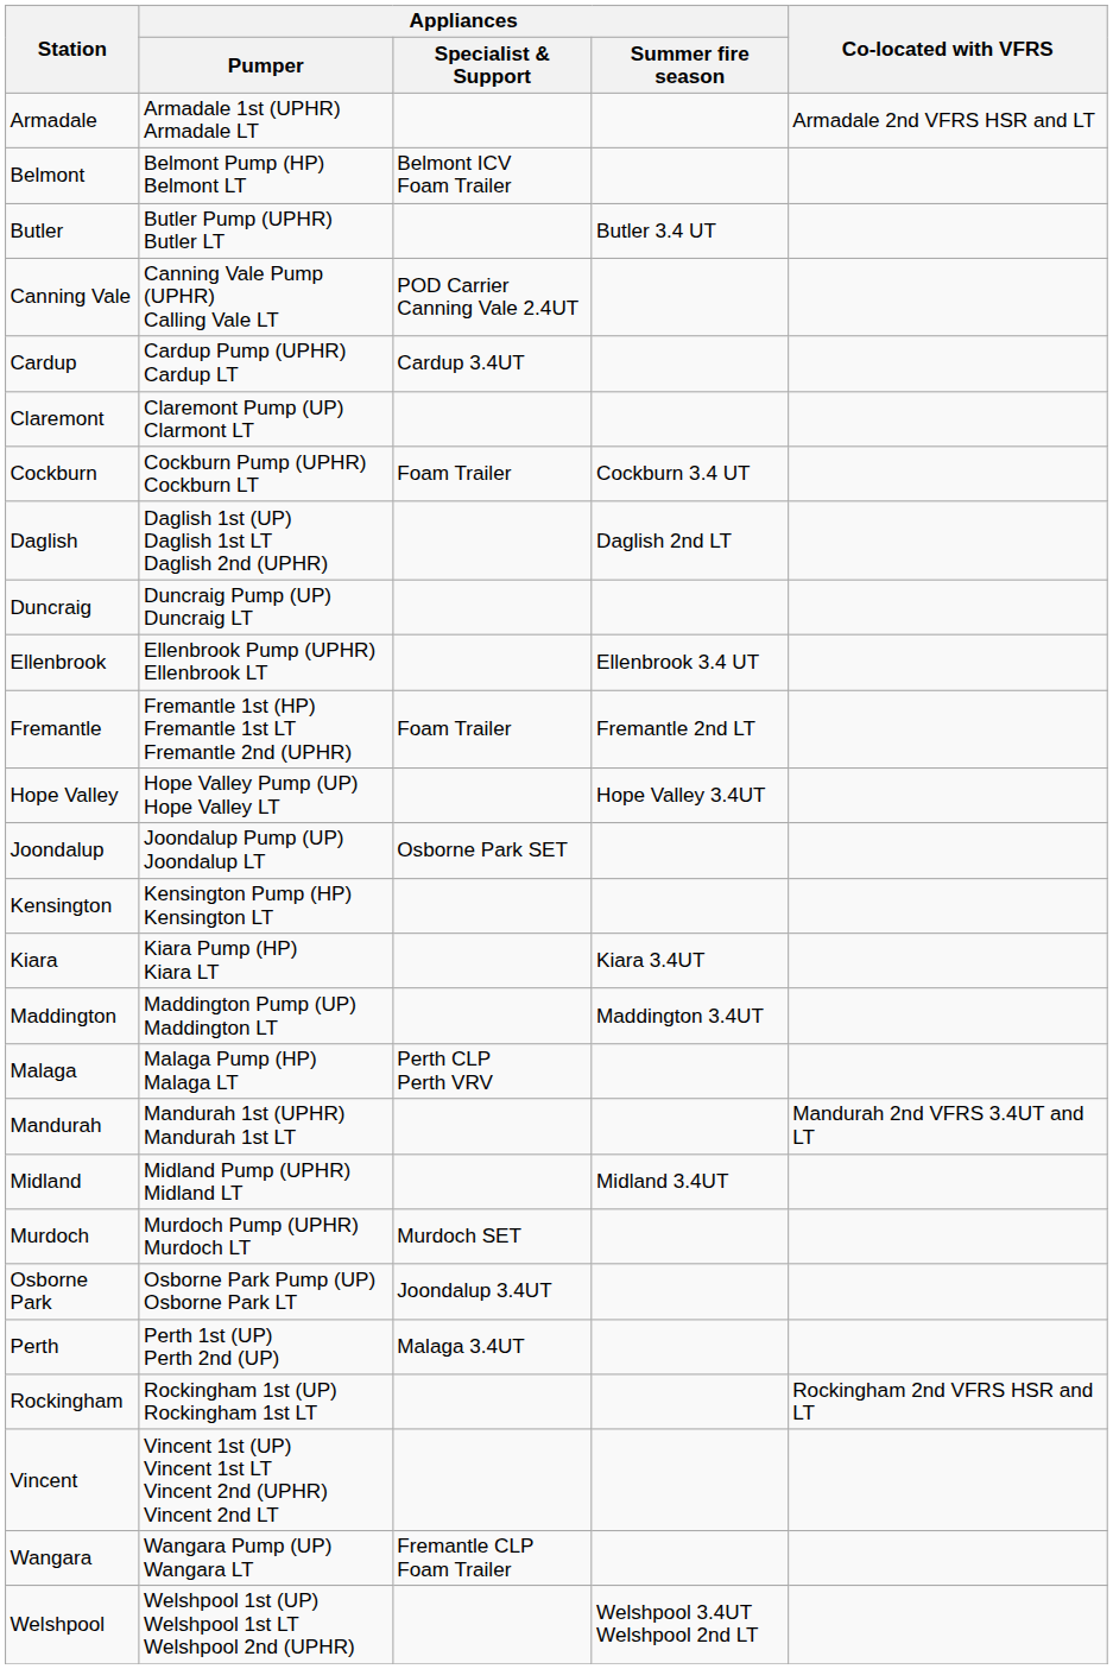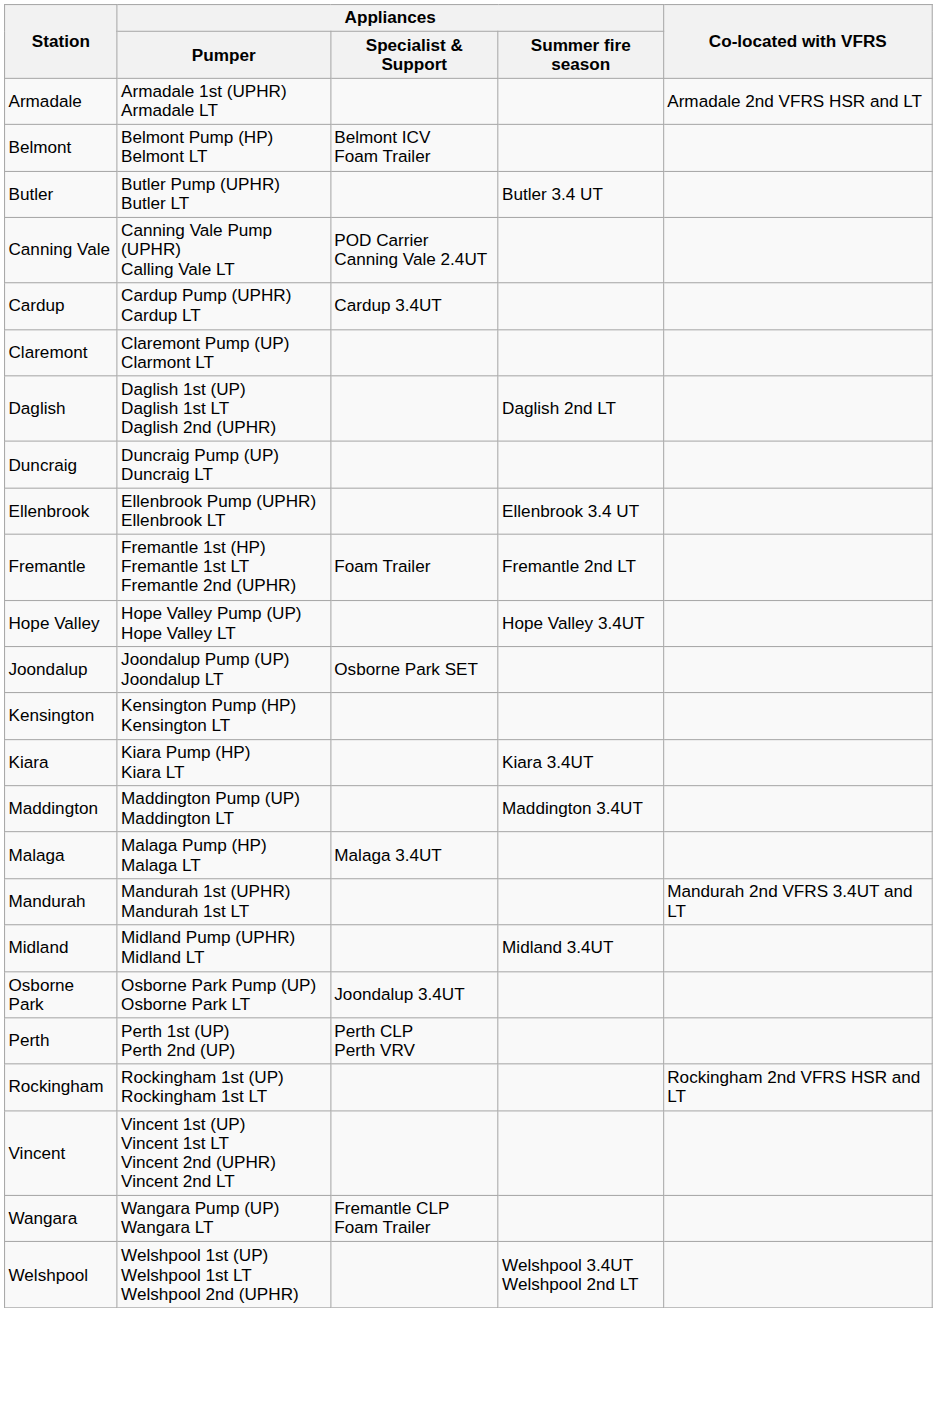- row: Cockburn | Cockburn Pump (UPHR) Cockburn LT | Foam Trailer | Cockburn 3.4 UT
Malaga | Appliances / Specialist & Support: Perth CLP Perth VRV -> Malaga 3.4UT
- row: Murdoch | Murdoch Pump (UPHR) Murdoch LT | Murdoch SET
Perth | Appliances / Specialist & Support: Malaga 3.4UT -> Perth CLP Perth VRV
